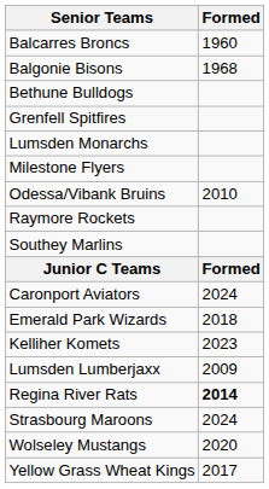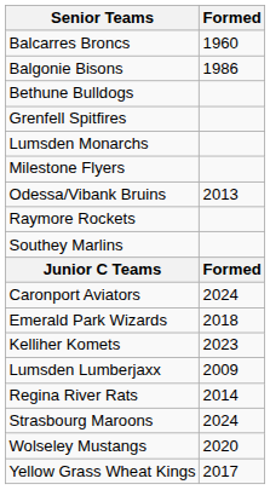Balgonie Bisons | Formed: 1968 -> 1986
Odessa/Vibank Bruins | Formed: 2010 -> 2013
Regina River Rats | Formed: bold -> normal
